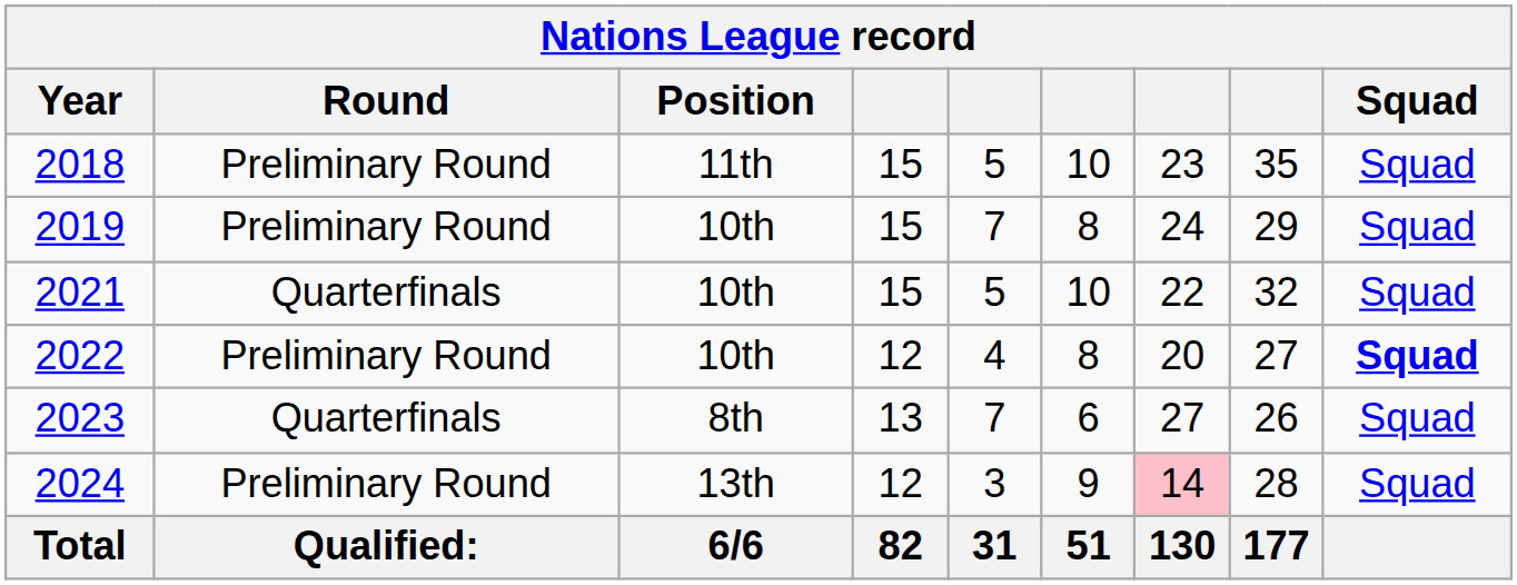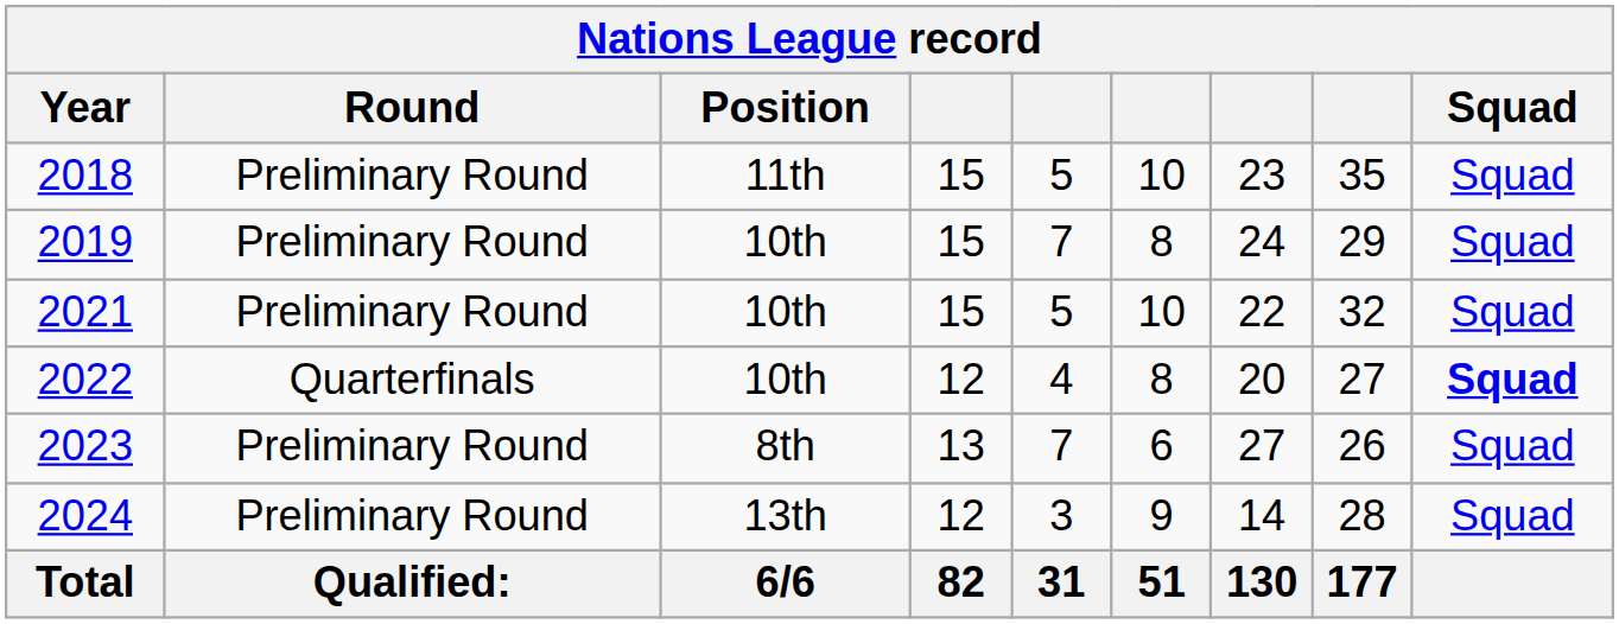2021 | Round: Quarterfinals -> Preliminary Round
2022 | Round: Preliminary Round -> Quarterfinals
2023 | Round: Quarterfinals -> Preliminary Round
2024 | column 7: pink background -> no background
